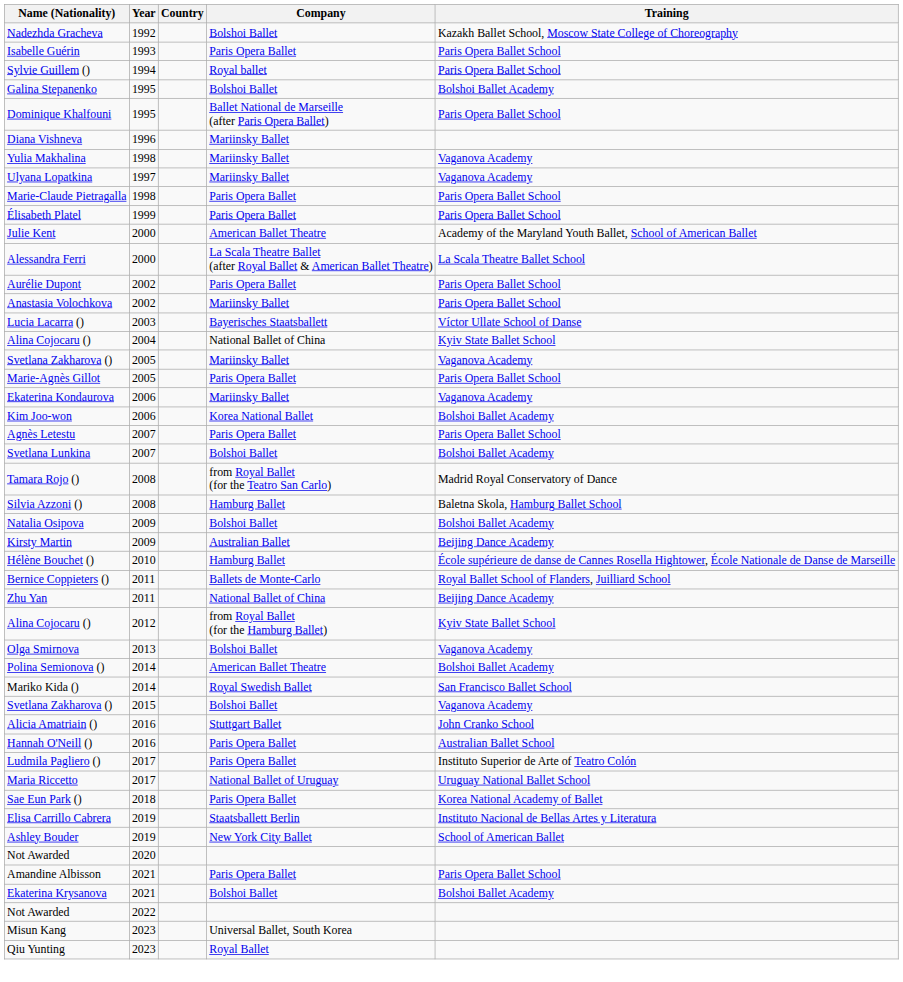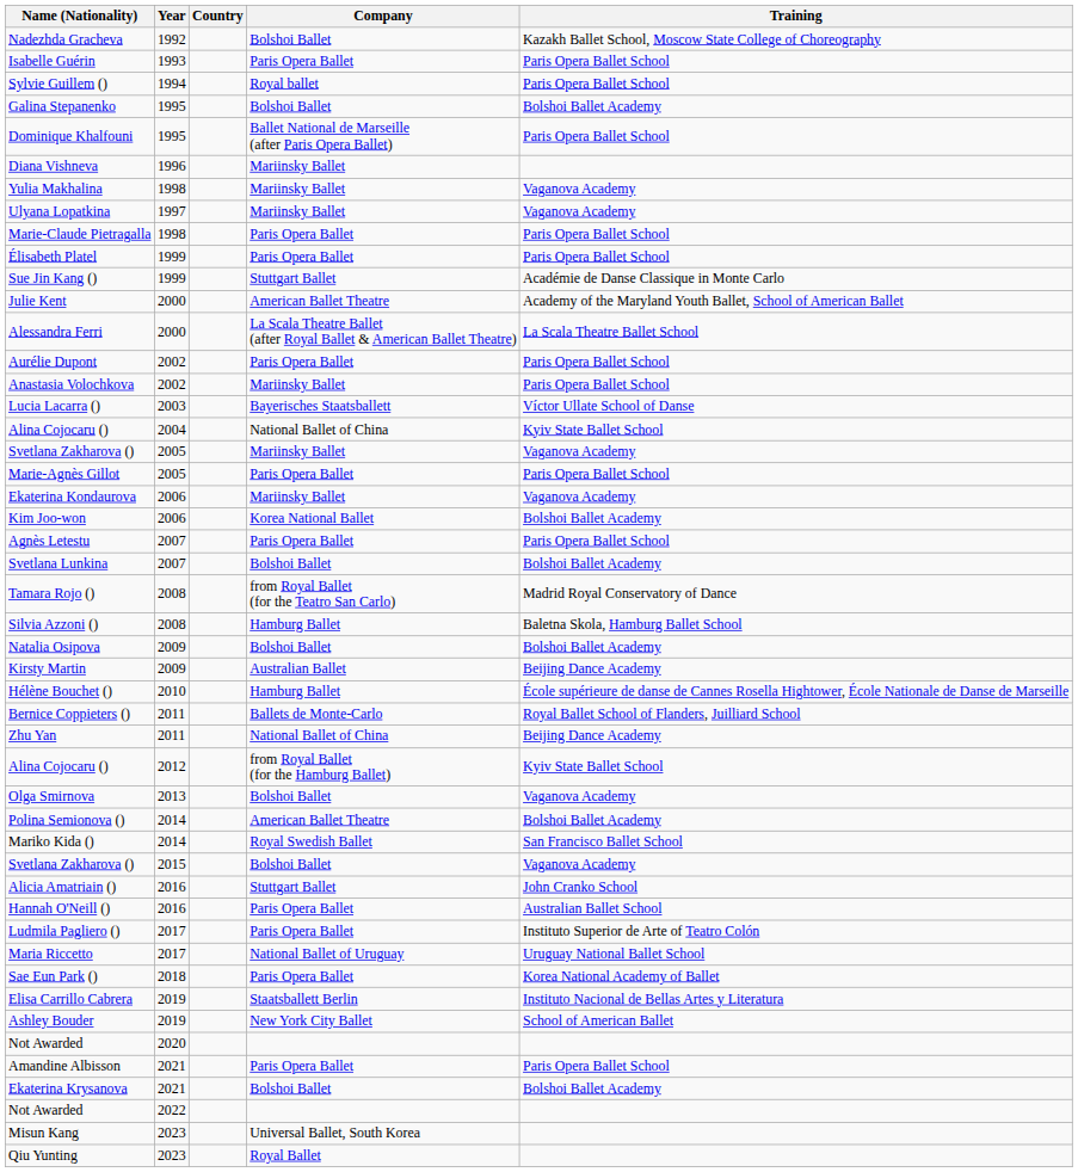+ row: Sue Jin Kang () | 1999 | Stuttgart Ballet | Académie de Danse Classique in Monte Carlo
